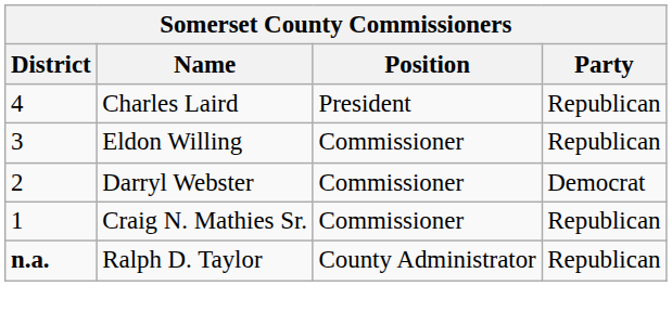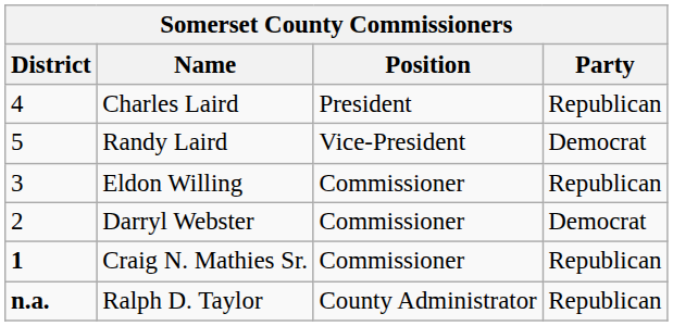+ row: 5 | Randy Laird | Vice-President | Democrat
Craig N. Mathies Sr. | District: normal -> bold
